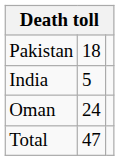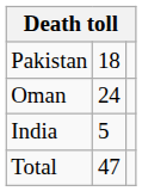rows swapped: Oman <-> India
